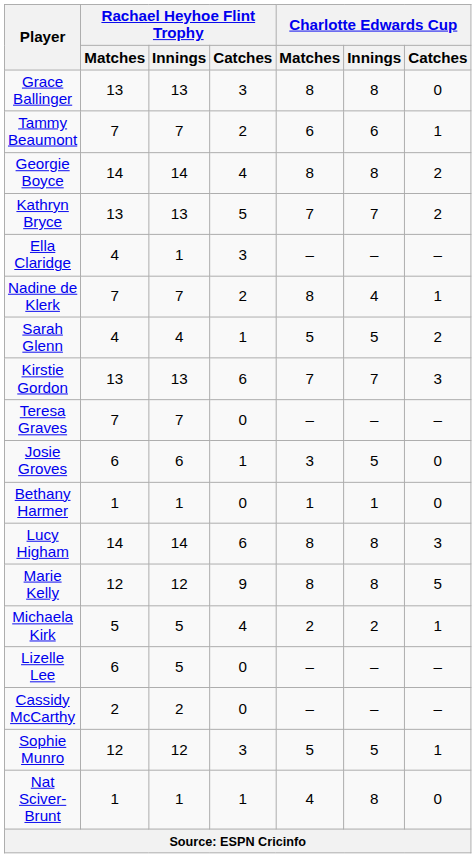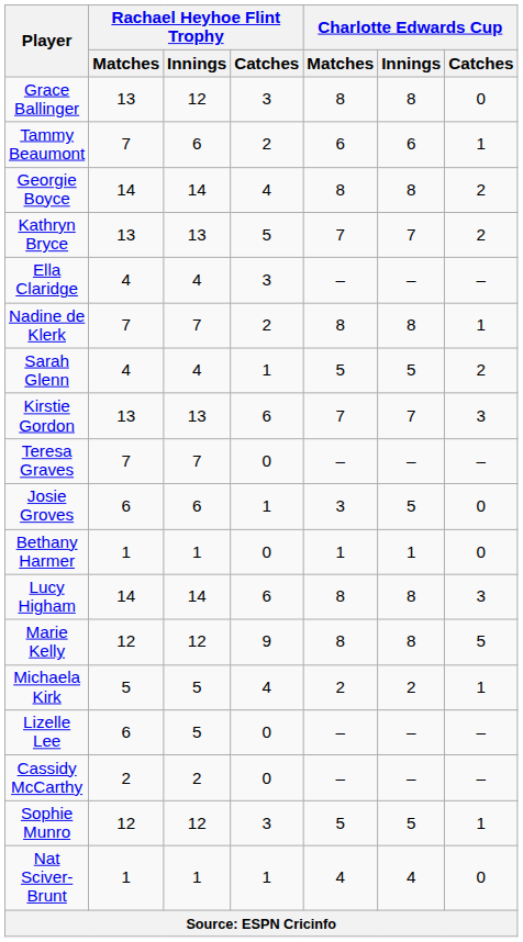Grace Ballinger | Rachael Heyhoe Flint Trophy / Innings: 13 -> 12
Tammy Beaumont | Rachael Heyhoe Flint Trophy / Innings: 7 -> 6
Ella Claridge | Rachael Heyhoe Flint Trophy / Innings: 1 -> 4
Nadine de Klerk | Charlotte Edwards Cup / Innings: 4 -> 8
Nat Sciver-Brunt | Charlotte Edwards Cup / Innings: 8 -> 4
